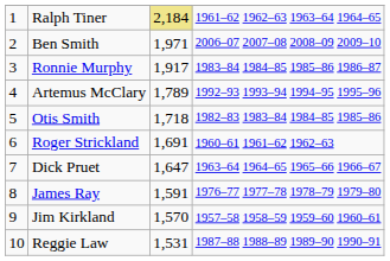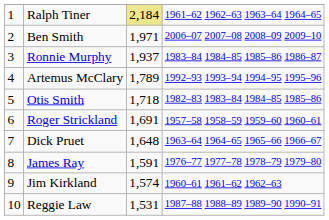Ronnie Murphy | column 3: 1,917 -> 1,937
Roger Strickland | column 4: 1960–61 1961–62 1962–63 -> 1957–58 1958–59 1959–60 1960–61
Dick Pruet | column 3: 1,647 -> 1,648
Jim Kirkland | column 3: 1,570 -> 1,574
Jim Kirkland | column 4: 1957–58 1958–59 1959–60 1960–61 -> 1960–61 1961–62 1962–63
